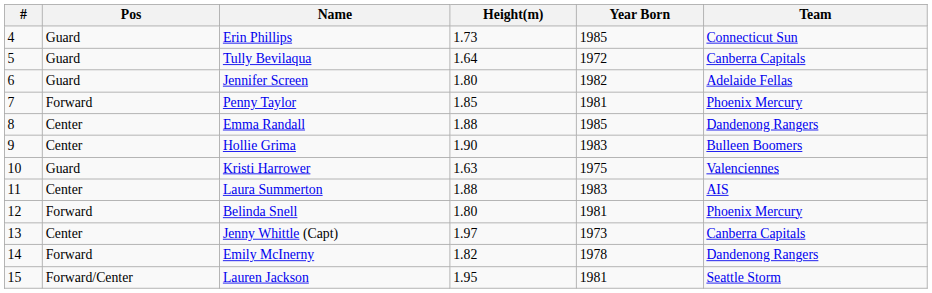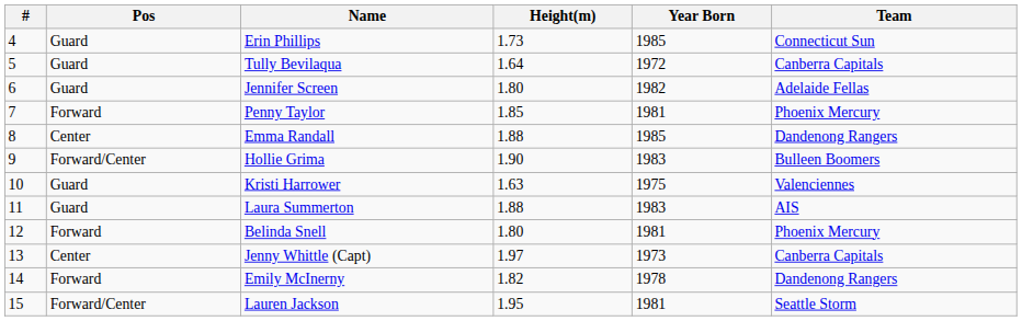Hollie Grima | Pos: Center -> Forward/Center
Laura Summerton | Pos: Center -> Guard
